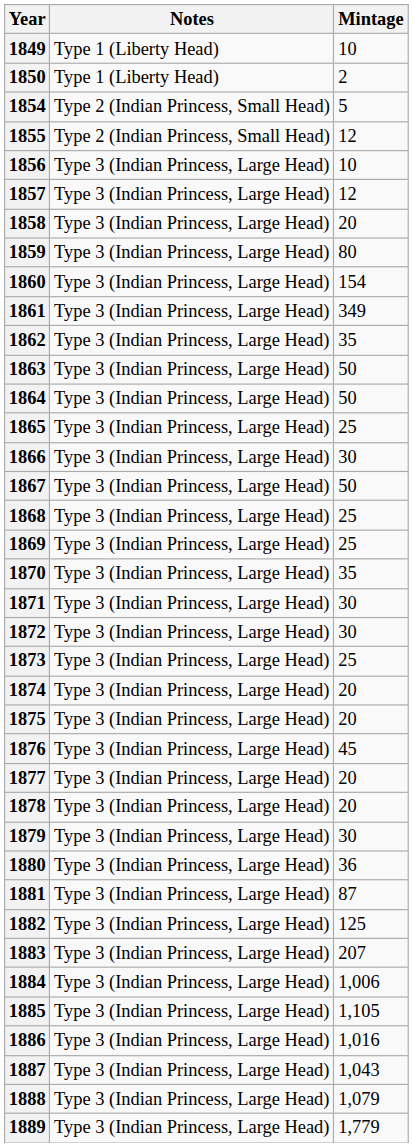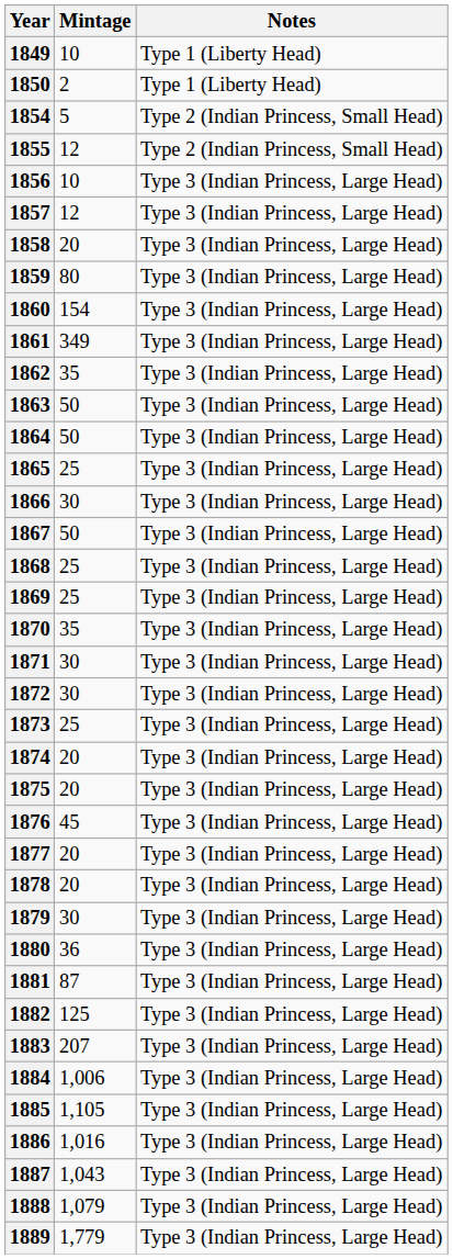columns swapped: Mintage <-> Notes
